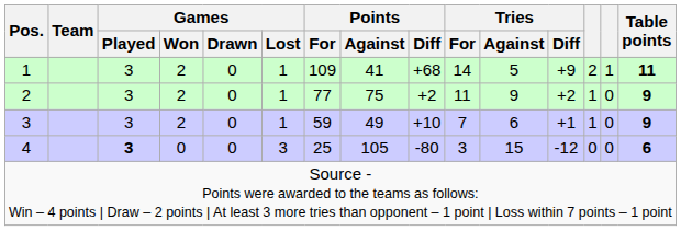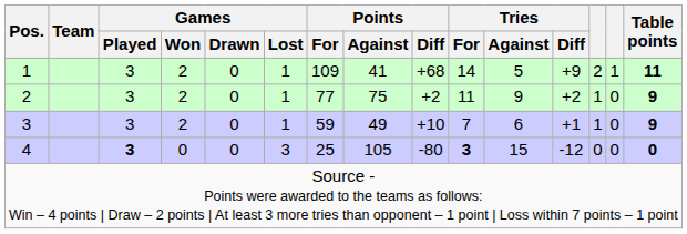4 | Tries / For: normal -> bold
4 | Table points: 6 -> 0
